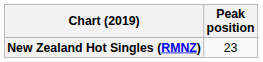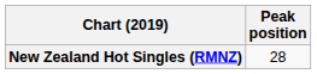New Zealand Hot Singles (RMNZ) | Peak position: 23 -> 28
